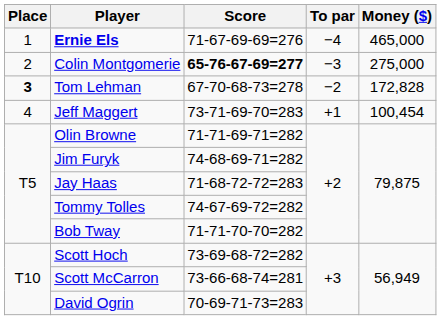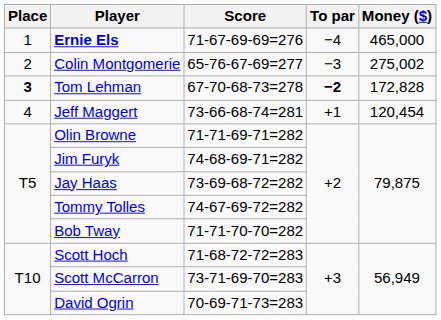Colin Montgomerie | Score: bold -> normal
Colin Montgomerie | Money ($): 275,000 -> 275,002
Tom Lehman | To par: normal -> bold
Jeff Maggert | Score: 73-71-69-70=283 -> 73-66-68-74=281
Jeff Maggert | Money ($): 100,454 -> 120,454
Jay Haas | Score: 71-68-72-72=283 -> 73-69-68-72=282
Scott Hoch | Score: 73-69-68-72=282 -> 71-68-72-72=283
Scott McCarron | Score: 73-66-68-74=281 -> 73-71-69-70=283
